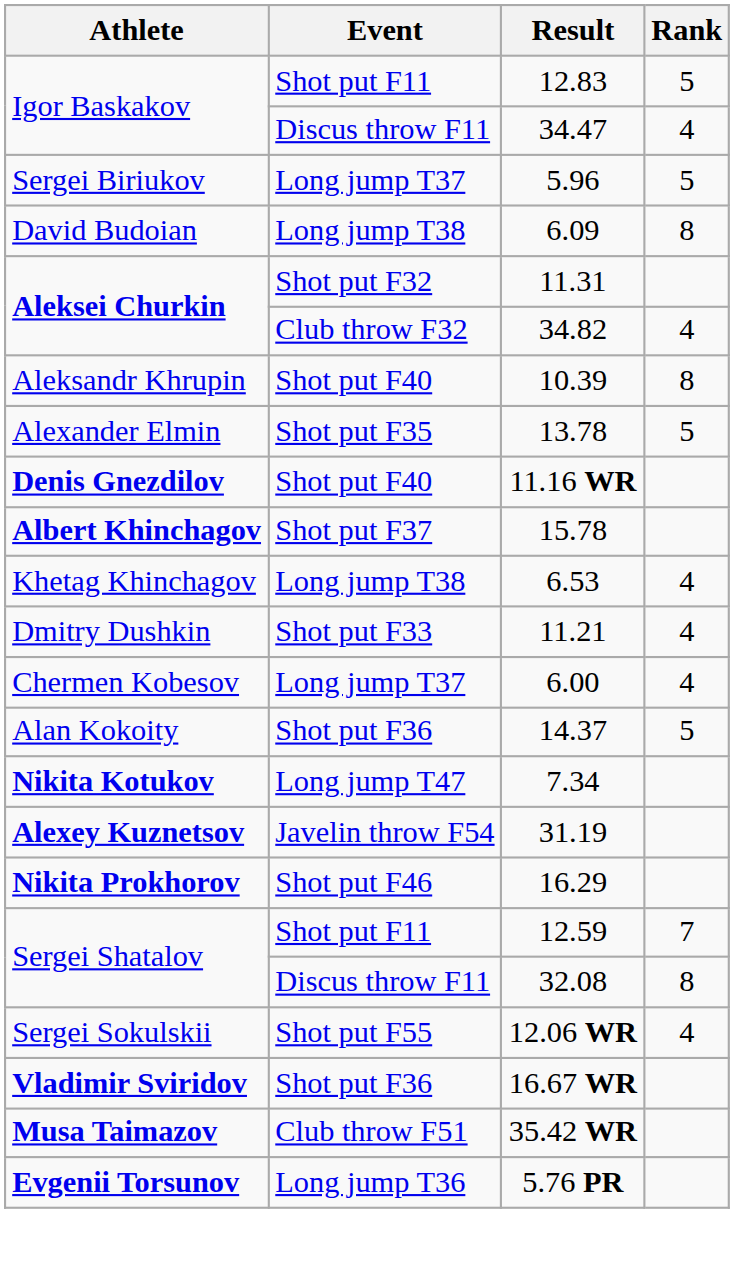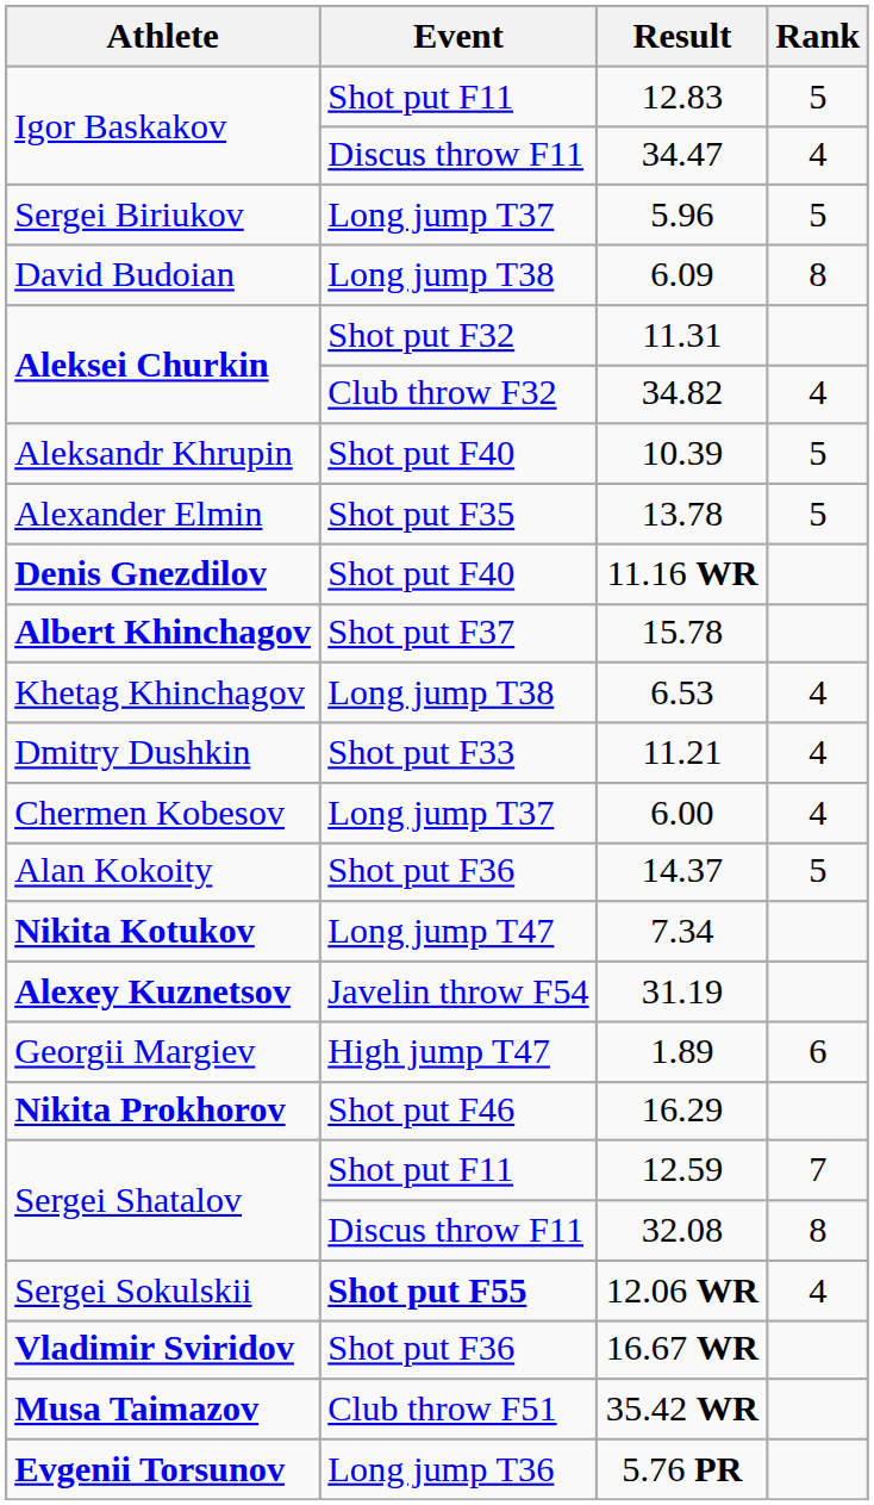10.39 | Rank: 8 -> 5
+ row: Georgii Margiev | High jump T47 | 1.89 | 6
12.06 WR | Event: normal -> bold
